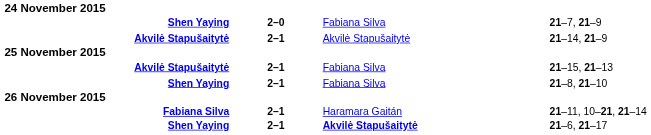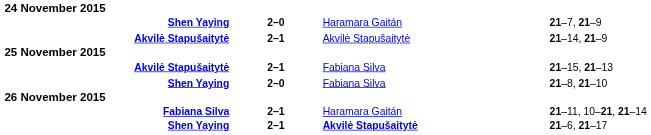Shen Yaying / 21–7, 21–9 | column 3: Fabiana Silva -> Haramara Gaitán
Shen Yaying / 21–8, 21–10 | column 2: 2–1 -> 2–0
